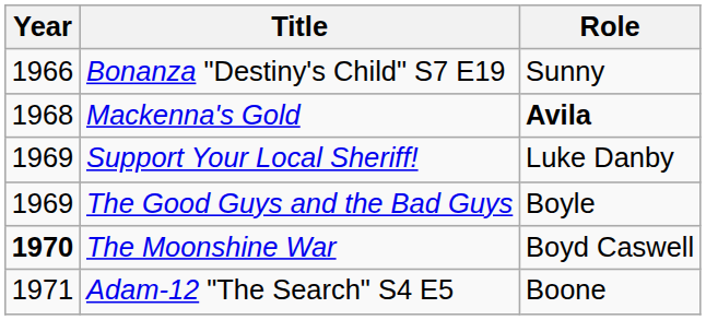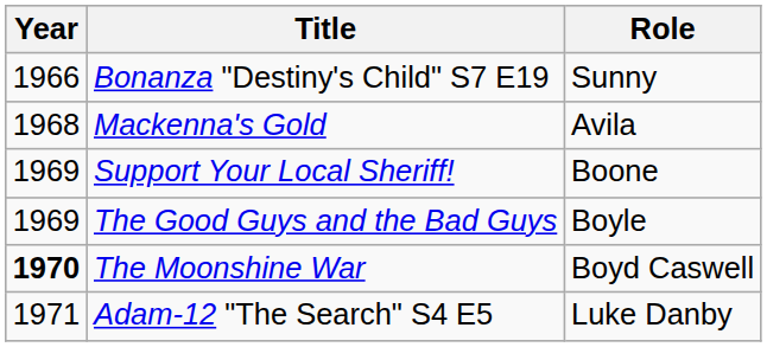Mackenna's Gold | Role: bold -> normal
Support Your Local Sheriff! | Role: Luke Danby -> Boone
Adam-12 "The Search" S4 E5 | Role: Boone -> Luke Danby
